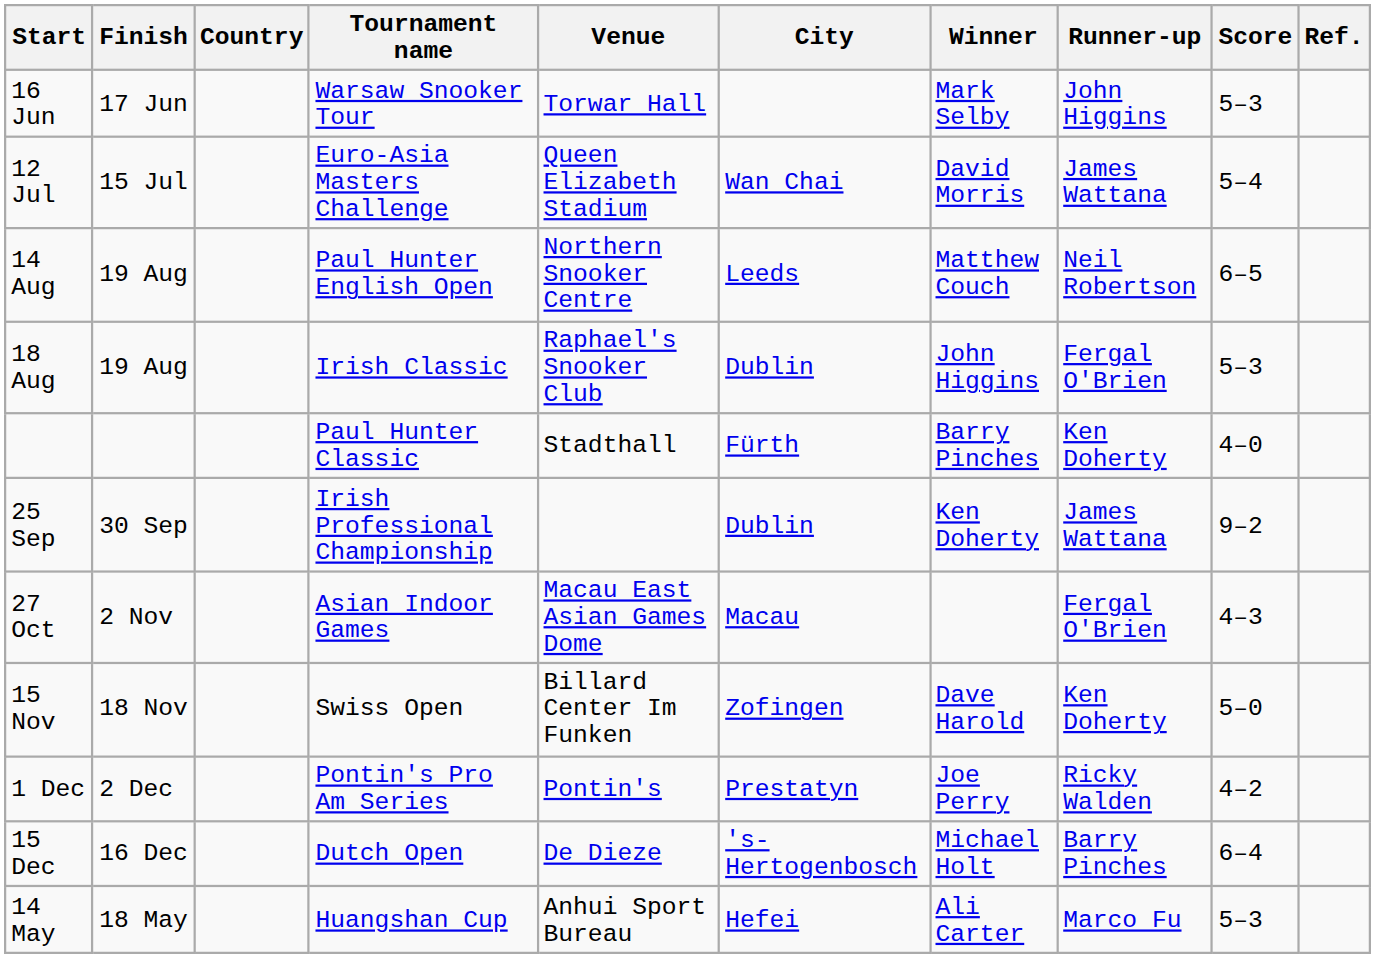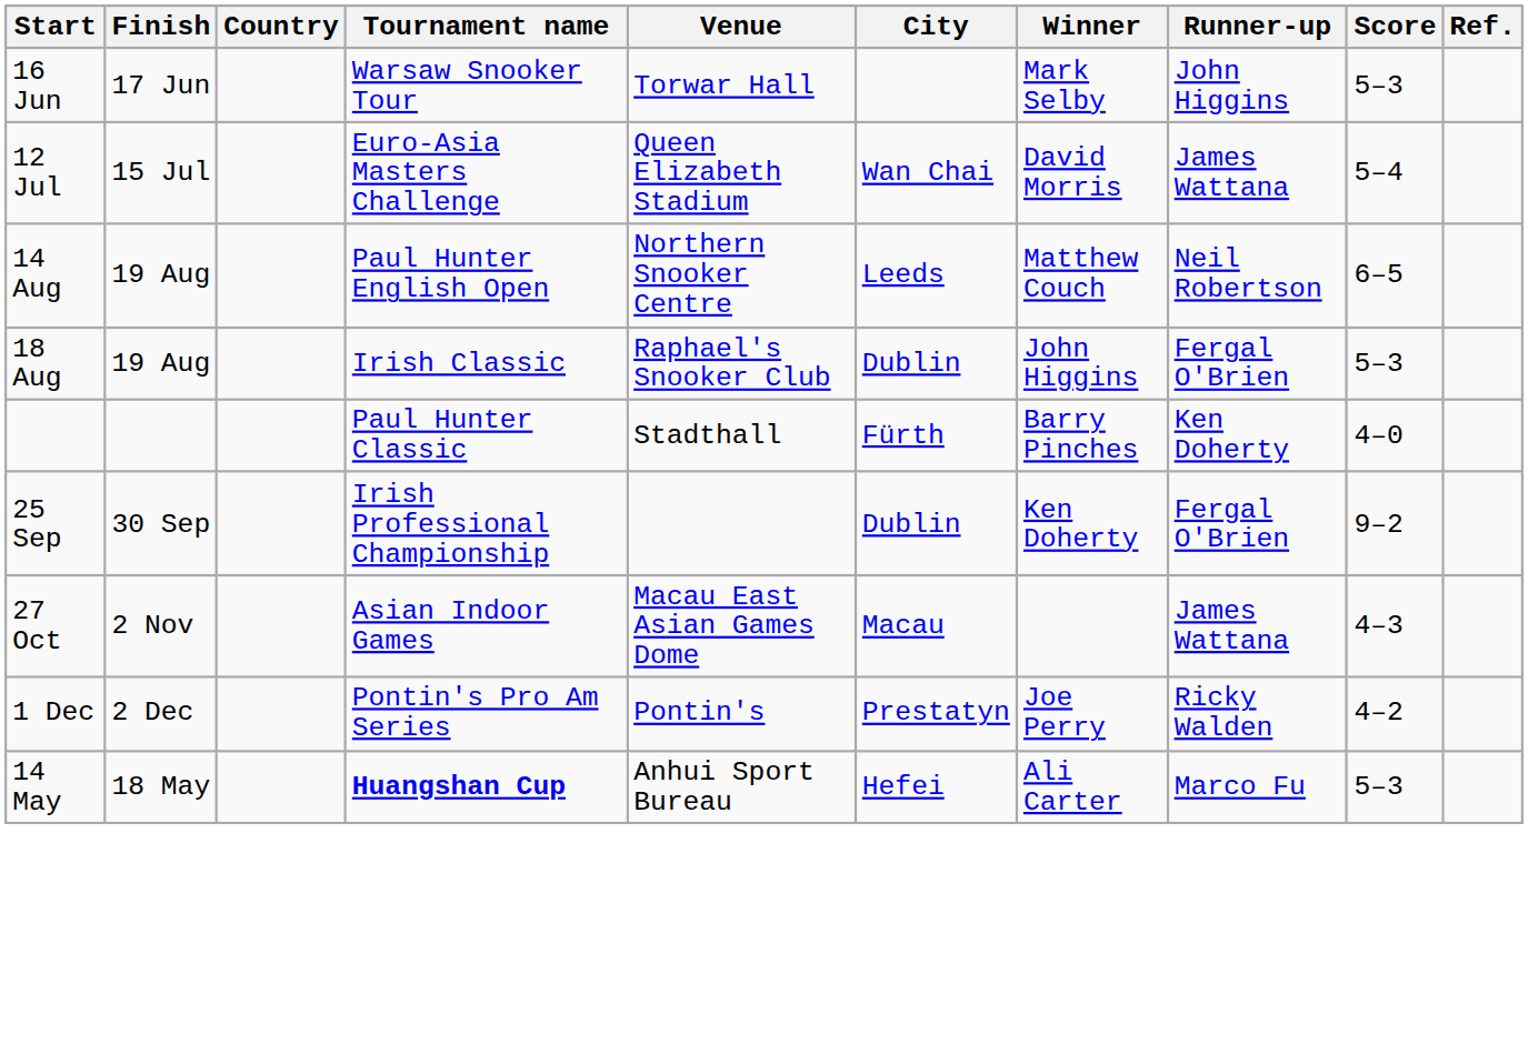25 Sep | Runner-up: James Wattana -> Fergal O'Brien
27 Oct | Runner-up: Fergal O'Brien -> James Wattana
- row: 15 Nov | 18 Nov | Swiss Open | Billard Center Im Funken | Zofingen | Dave Harold | Ken Doherty | 5–0
- row: 15 Dec | 16 Dec | Dutch Open | De Dieze | 's-Hertogenbosch | Michael Holt | Barry Pinches | 6–4
14 May | Tournament name: normal -> bold
